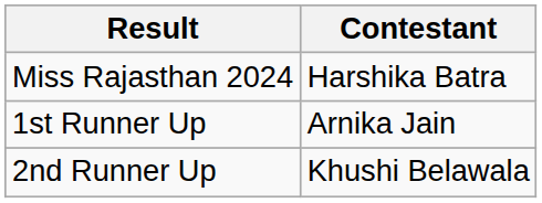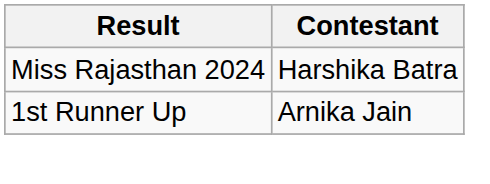- row: 2nd Runner Up | Khushi Belawala
